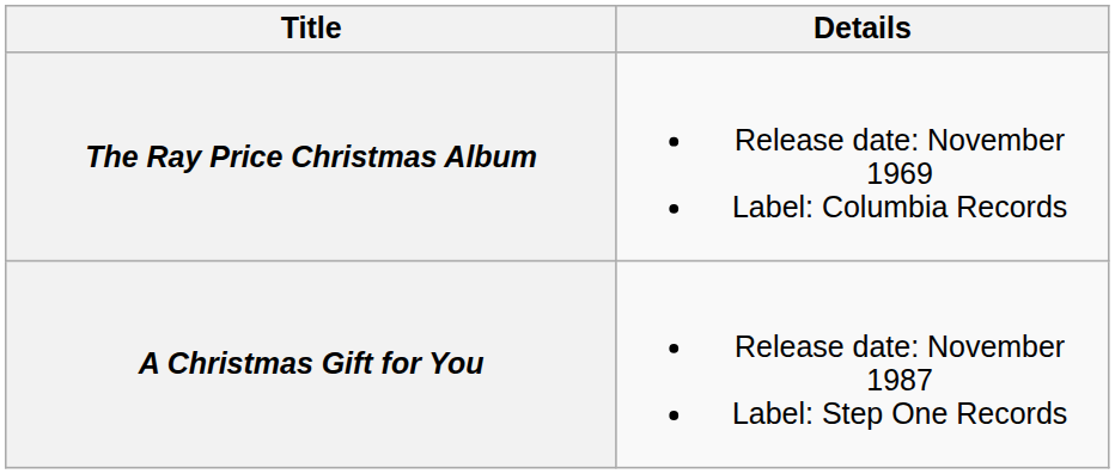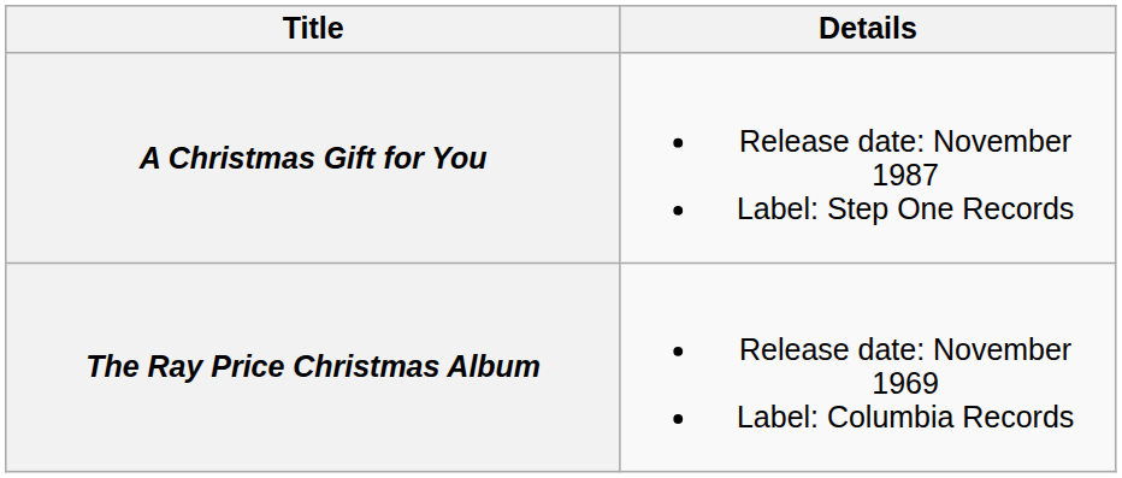rows swapped: The Ray Price Christmas Album <-> A Christmas Gift for You
